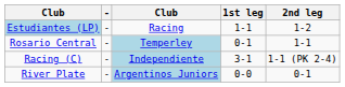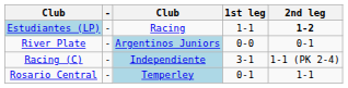Estudiantes (LP) | 2nd leg: normal -> bold
rows swapped: Rosario Central <-> River Plate
